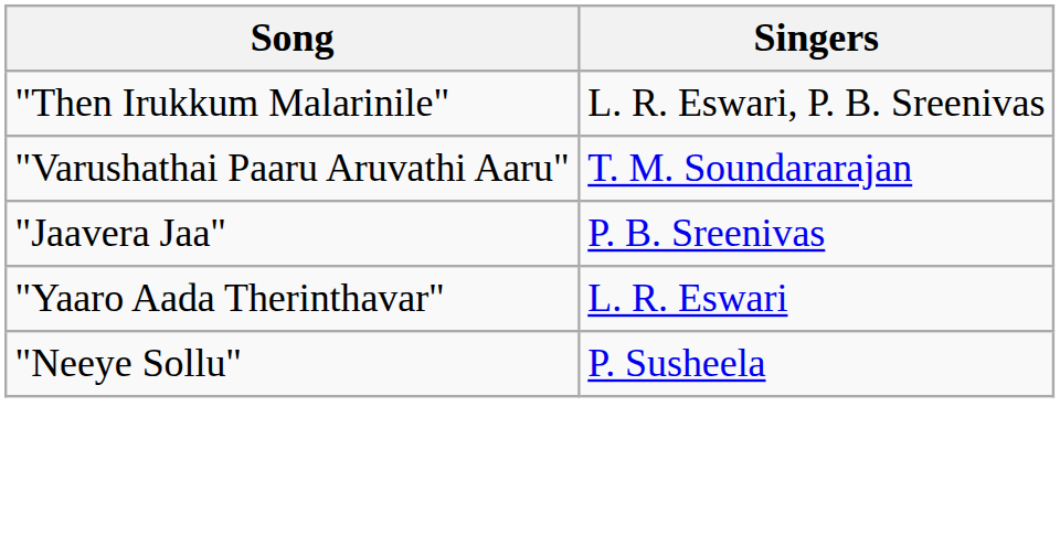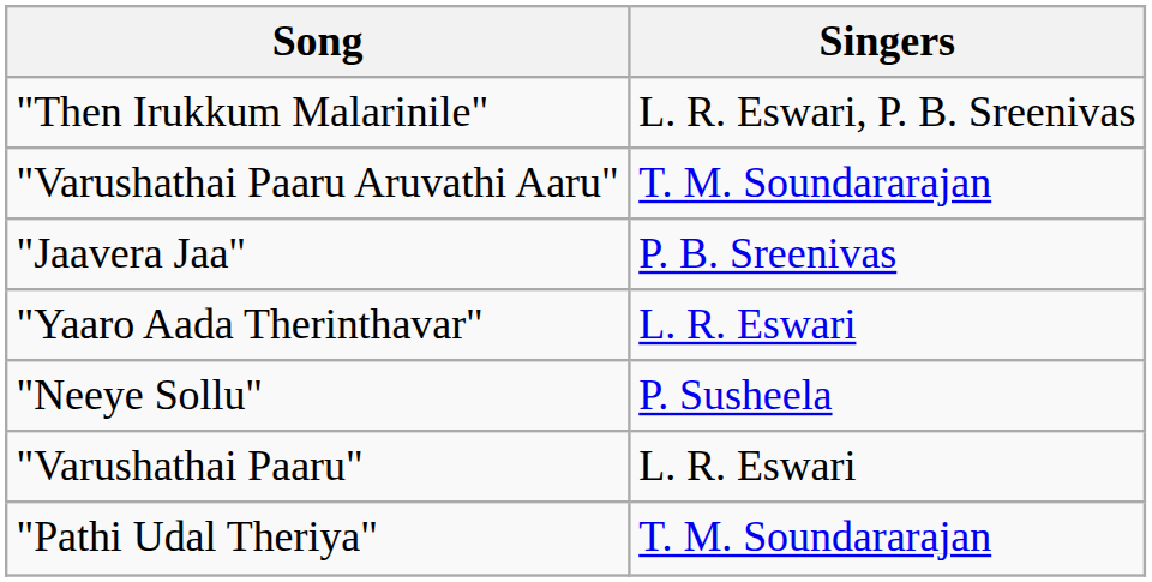+ row: "Varushathai Paaru" | L. R. Eswari
+ row: "Pathi Udal Theriya" | T. M. Soundararajan
